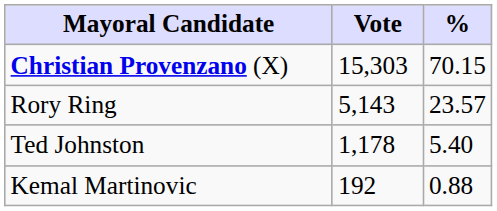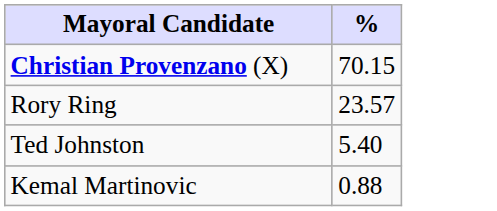- column: Vote | 15,303 | 5,143 | 1,178 | 192
